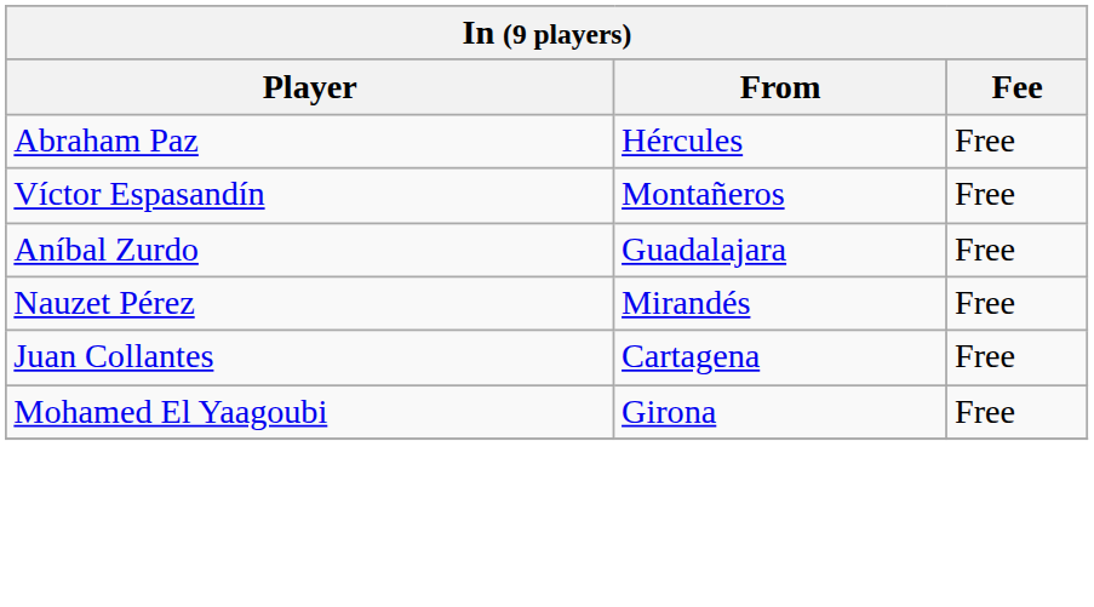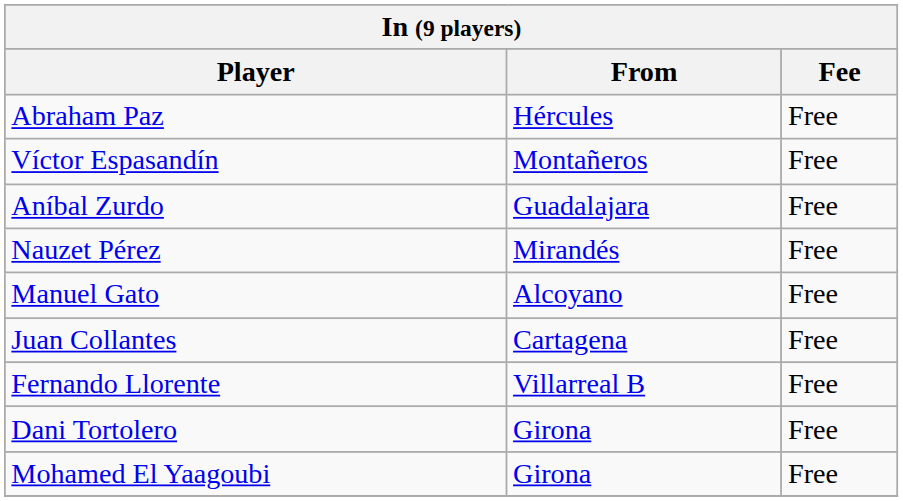+ row: Manuel Gato | Alcoyano | Free
+ row: Fernando Llorente | Villarreal B | Free
+ row: Dani Tortolero | Girona | Free
